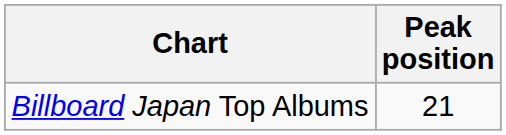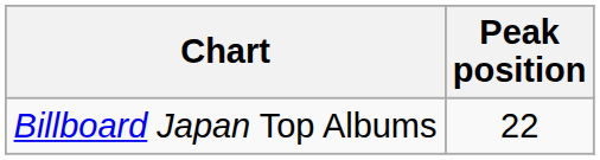Billboard Japan Top Albums | Peak position: 21 -> 22
